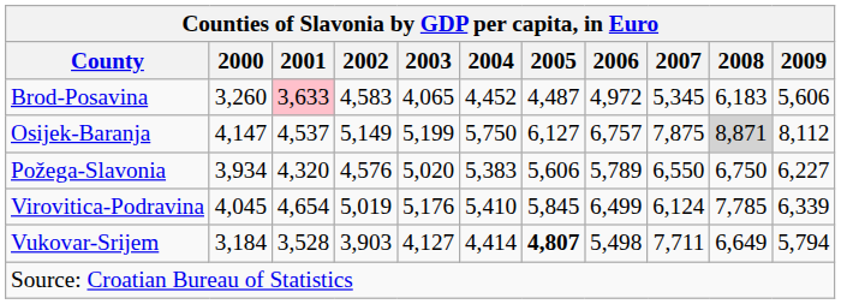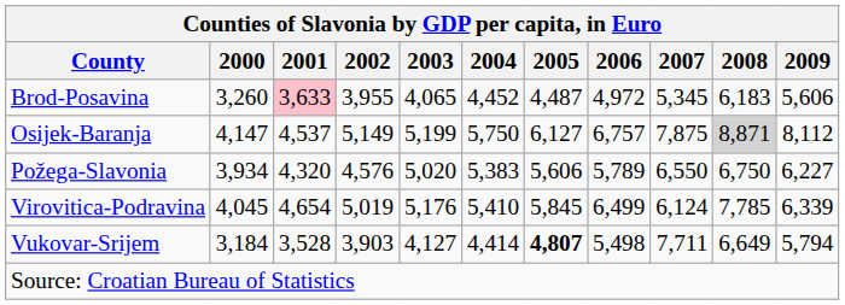Brod-Posavina | 2002: 4,583 -> 3,955
